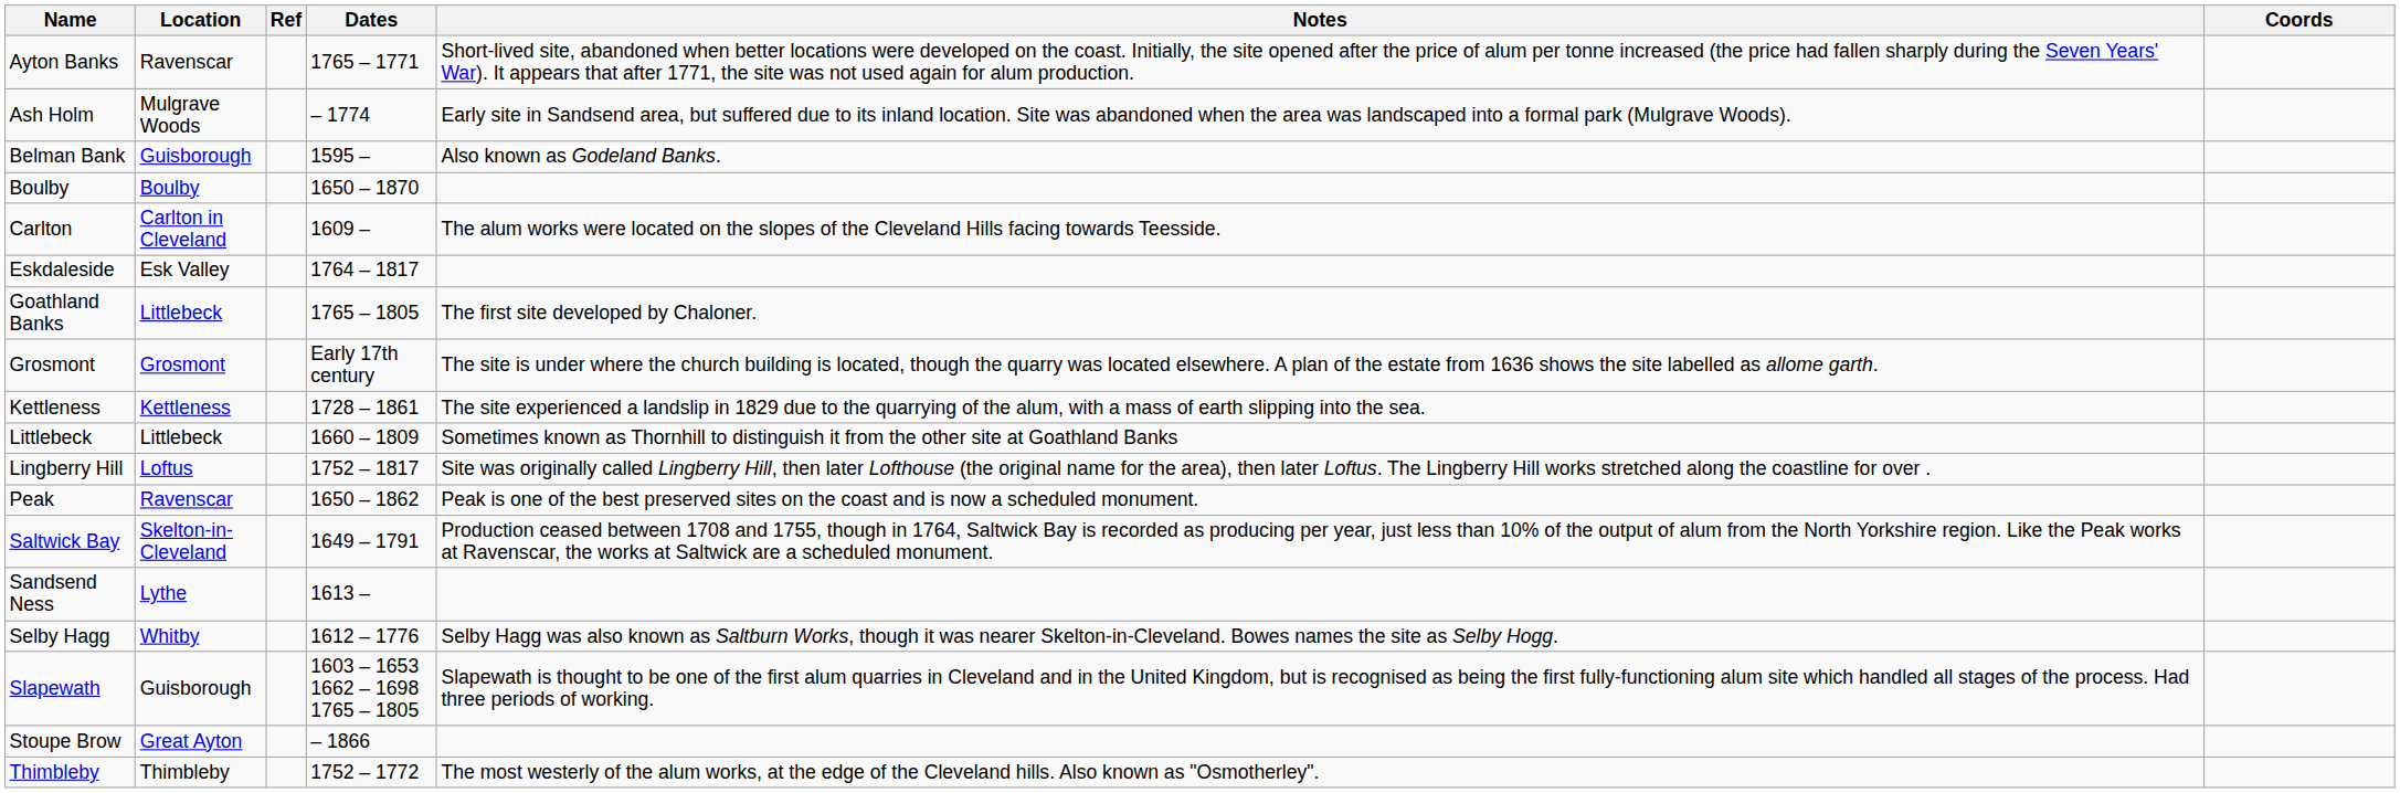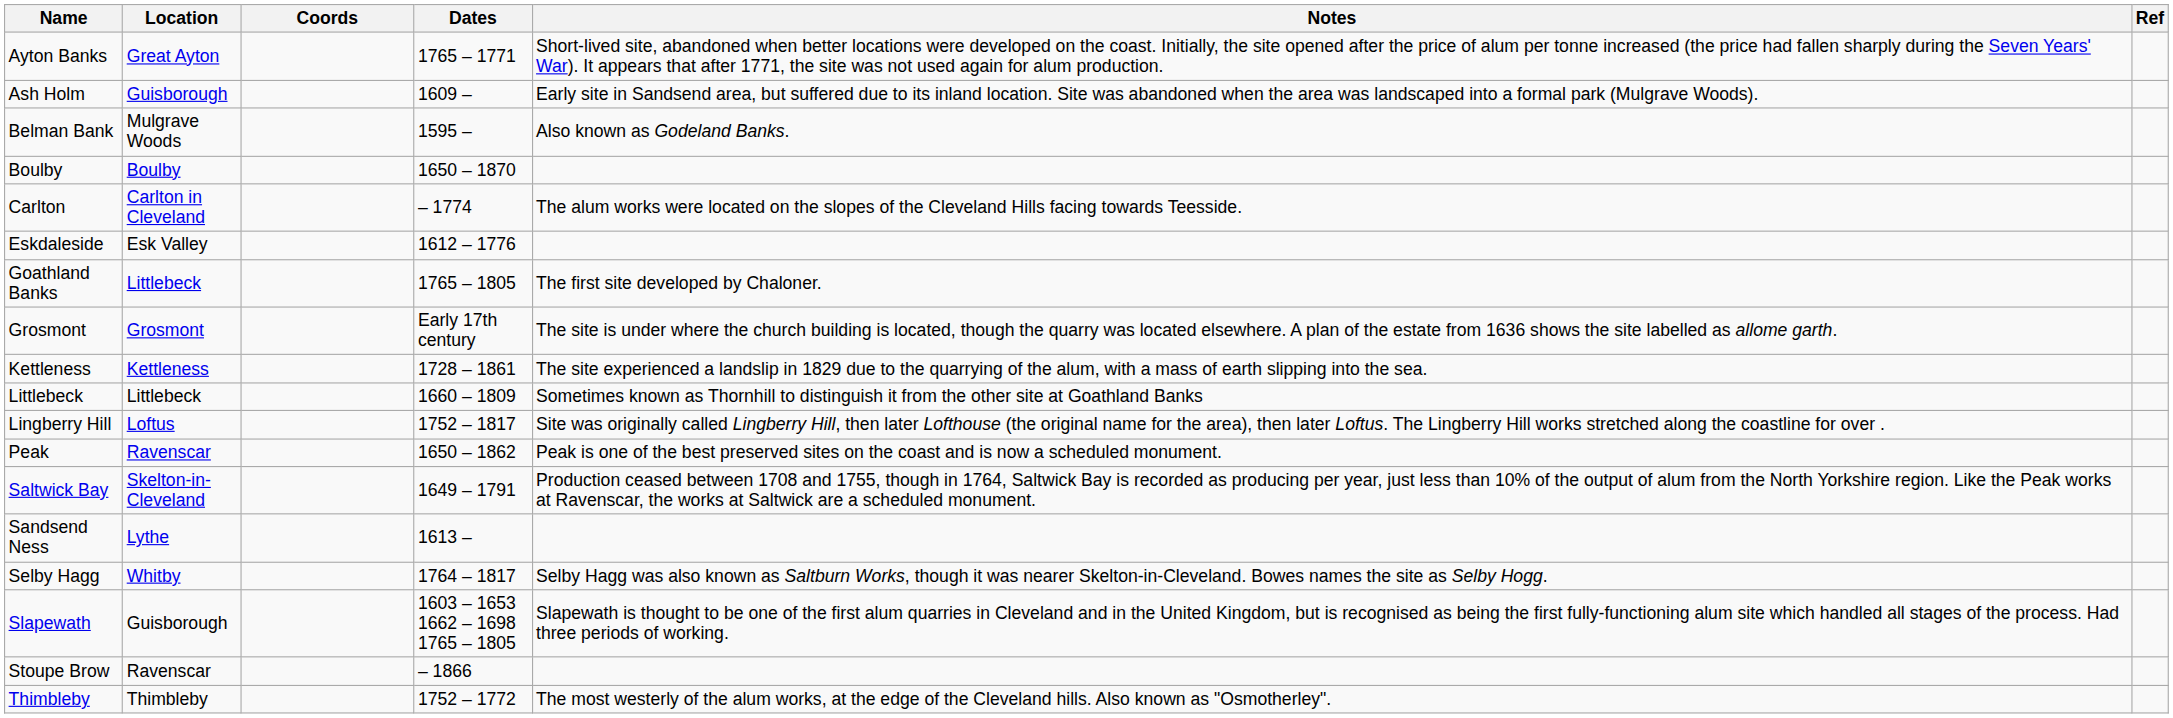columns swapped: Coords <-> Ref
Ayton Banks | Location: Ravenscar -> Great Ayton
Ash Holm | Location: Mulgrave Woods -> Guisborough
Ash Holm | Dates: – 1774 -> 1609 –
Belman Bank | Location: Guisborough -> Mulgrave Woods
Carlton | Dates: 1609 – -> – 1774
Eskdaleside | Dates: 1764 – 1817 -> 1612 – 1776
Selby Hagg | Dates: 1612 – 1776 -> 1764 – 1817
Stoupe Brow | Location: Great Ayton -> Ravenscar
